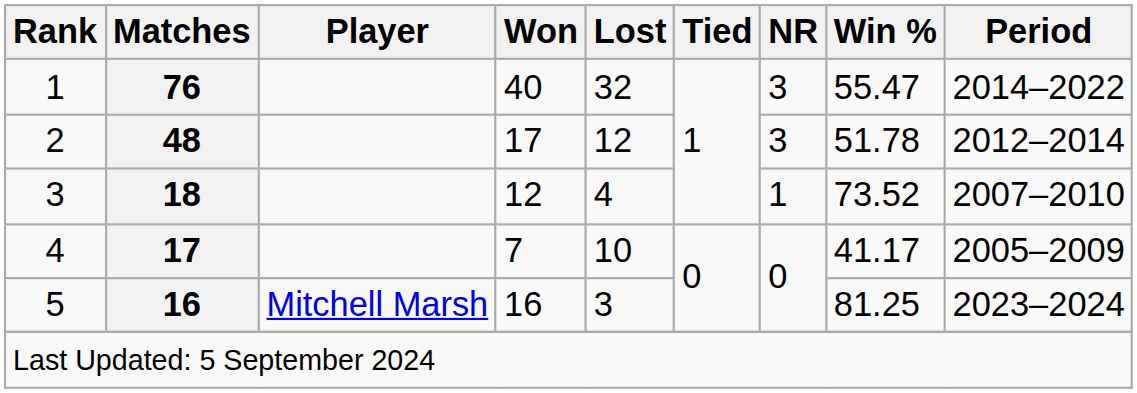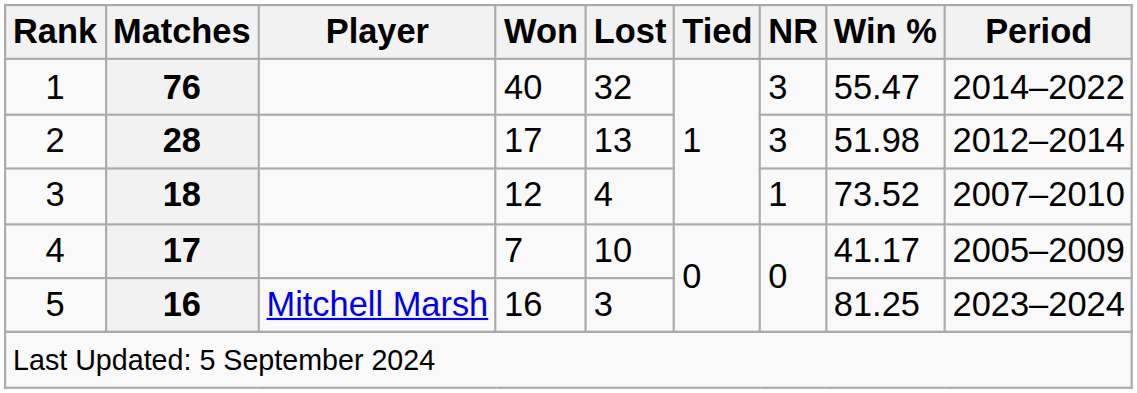2 | Matches: 48 -> 28
2 | Lost: 12 -> 13
2 | Win %: 51.78 -> 51.98
